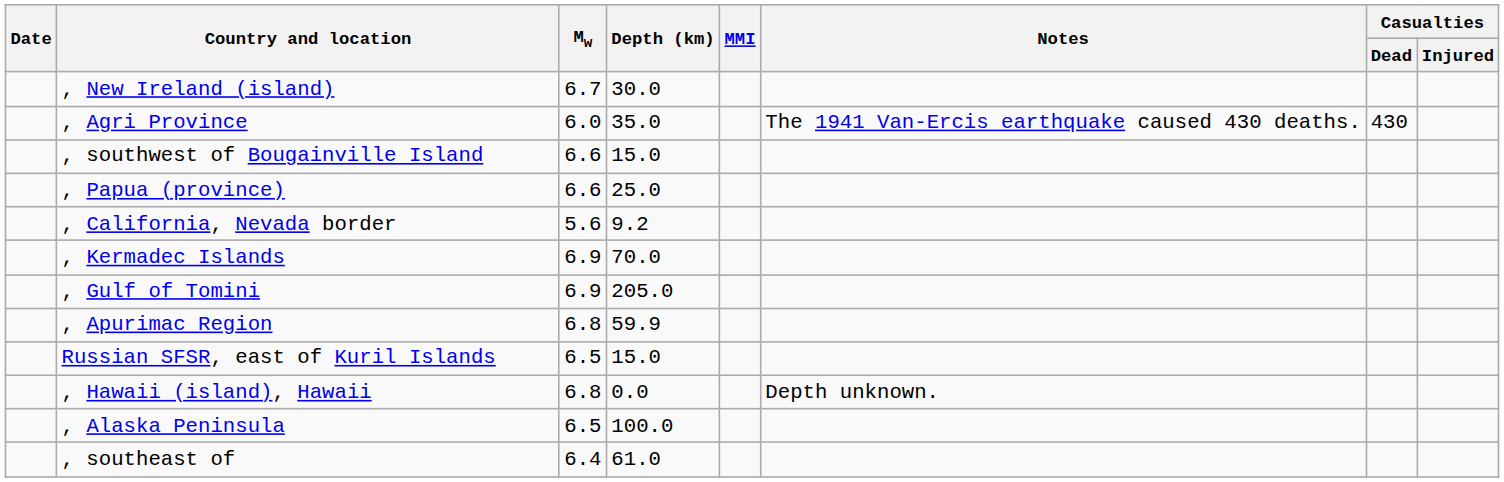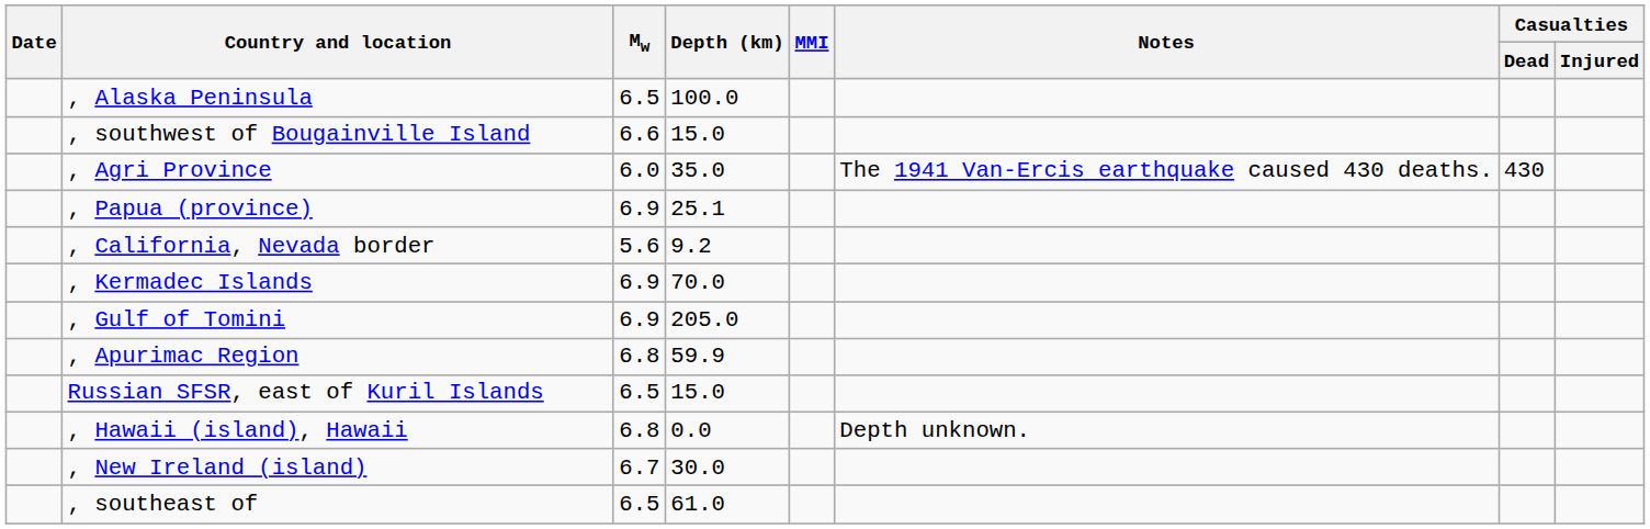rows swapped: , New Ireland (island) <-> , Alaska Peninsula
rows swapped: , southwest of Bougainville Island <-> , Agri Province
, Papua (province) | Mw: 6.6 -> 6.9
, Papua (province) | Depth (km): 25.0 -> 25.1
, southeast of | Mw: 6.4 -> 6.5
